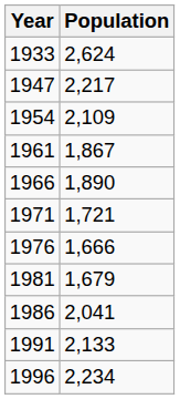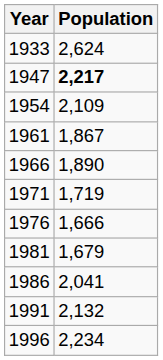1947 | Population: normal -> bold
1971 | Population: 1,721 -> 1,719
1991 | Population: 2,133 -> 2,132
